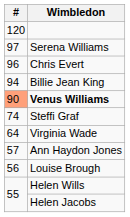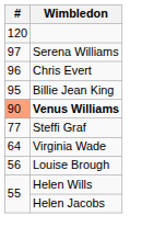Billie Jean King | #: 94 -> 95
Steffi Graf | #: 74 -> 77
- row: 57 | Ann Haydon Jones
